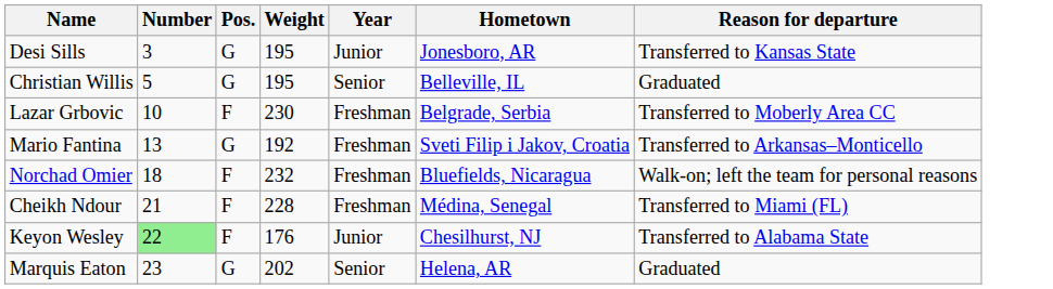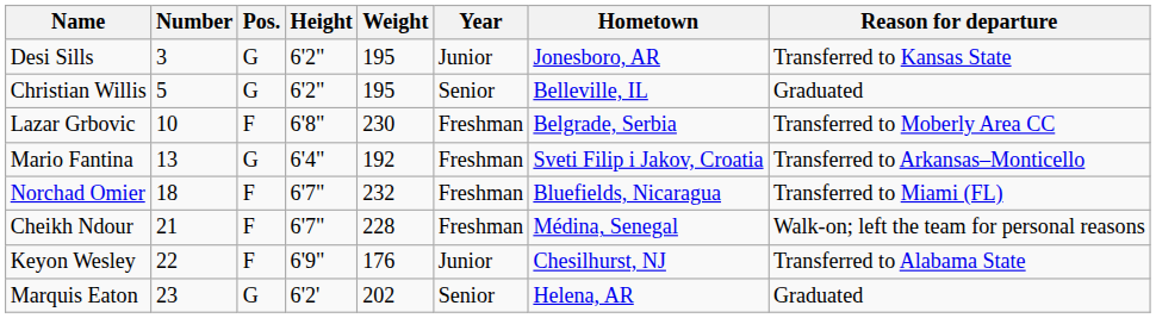+ column: Height | 6'2" | 6'2" | 6'8" | 6'4" | 6'7" | 6'7" | 6'9" | 6'2'
Norchad Omier | Reason for departure: Walk-on; left the team for personal reasons -> Transferred to Miami (FL)
Cheikh Ndour | Reason for departure: Transferred to Miami (FL) -> Walk-on; left the team for personal reasons
Keyon Wesley | Number: lightgreen background -> no background
